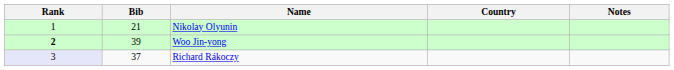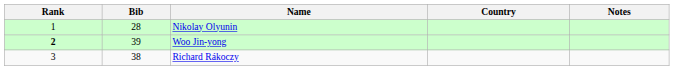Nikolay Olyunin | Bib: 21 -> 28
Richard Rákoczy | Rank: lavender background -> no background
Richard Rákoczy | Bib: 37 -> 38
